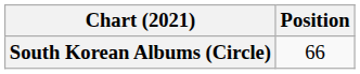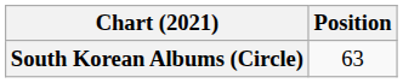South Korean Albums (Circle) | Position: 66 -> 63
